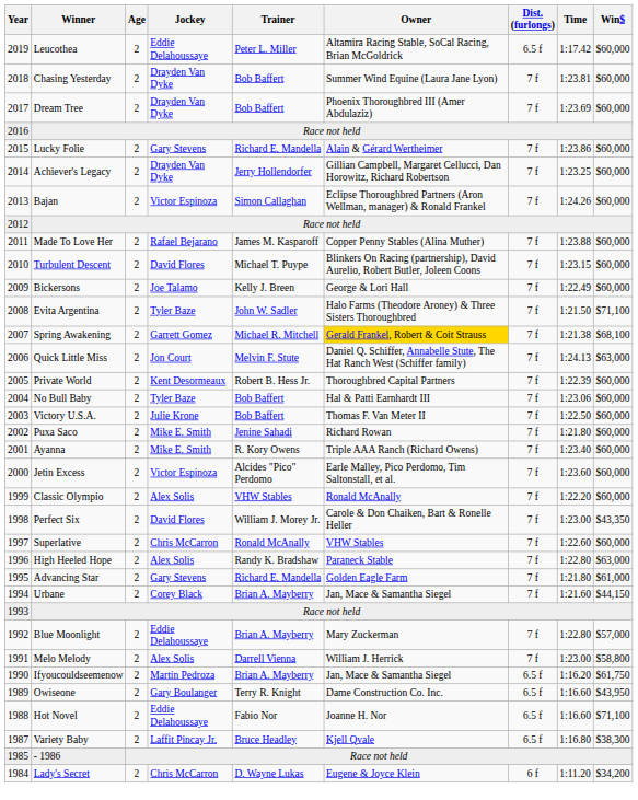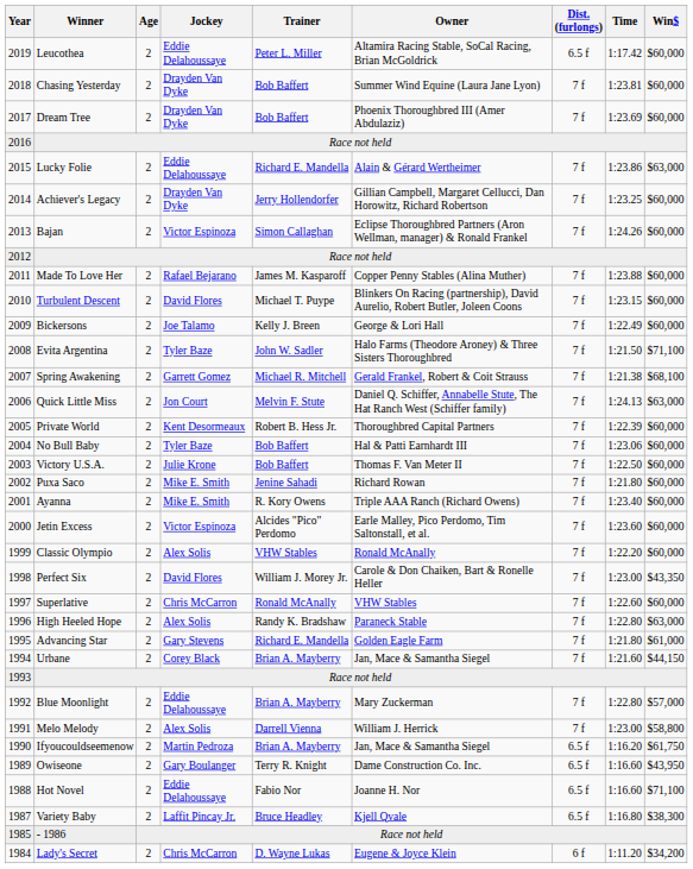Lucky Folie | Jockey: Gary Stevens -> Eddie Delahoussaye
Lucky Folie | Win$: $60,000 -> $63,000
Spring Awakening | Owner: gold background -> no background
